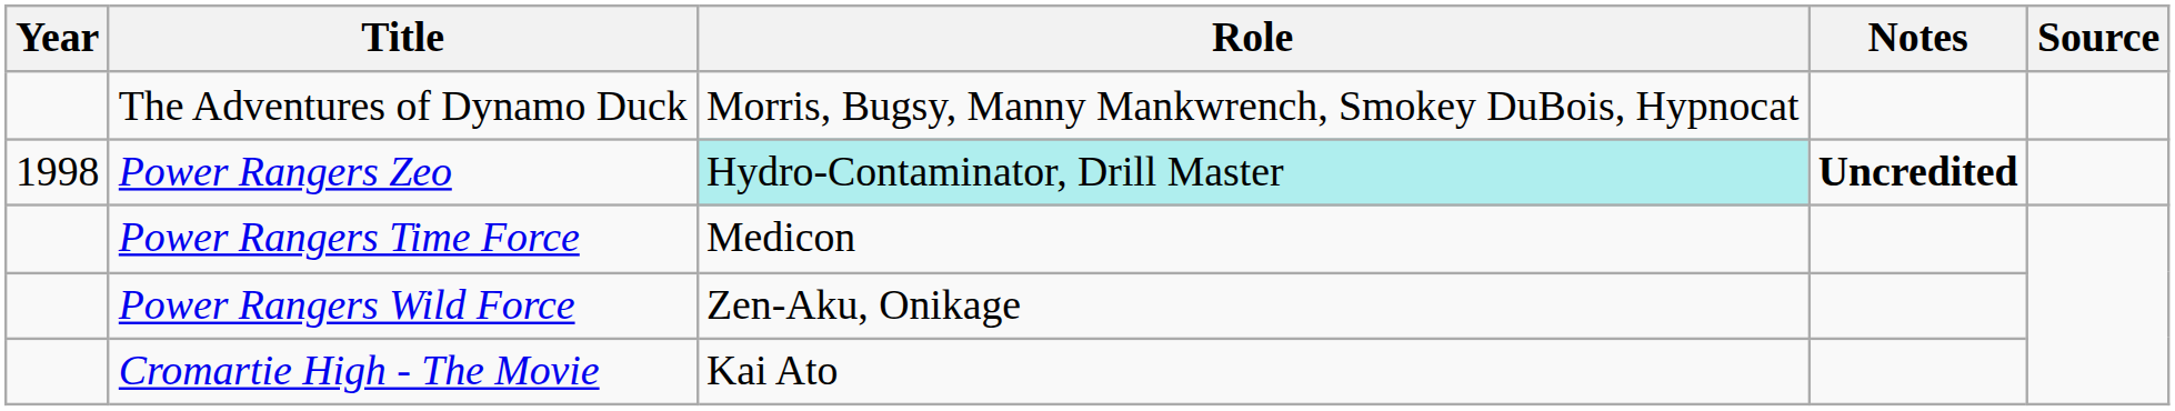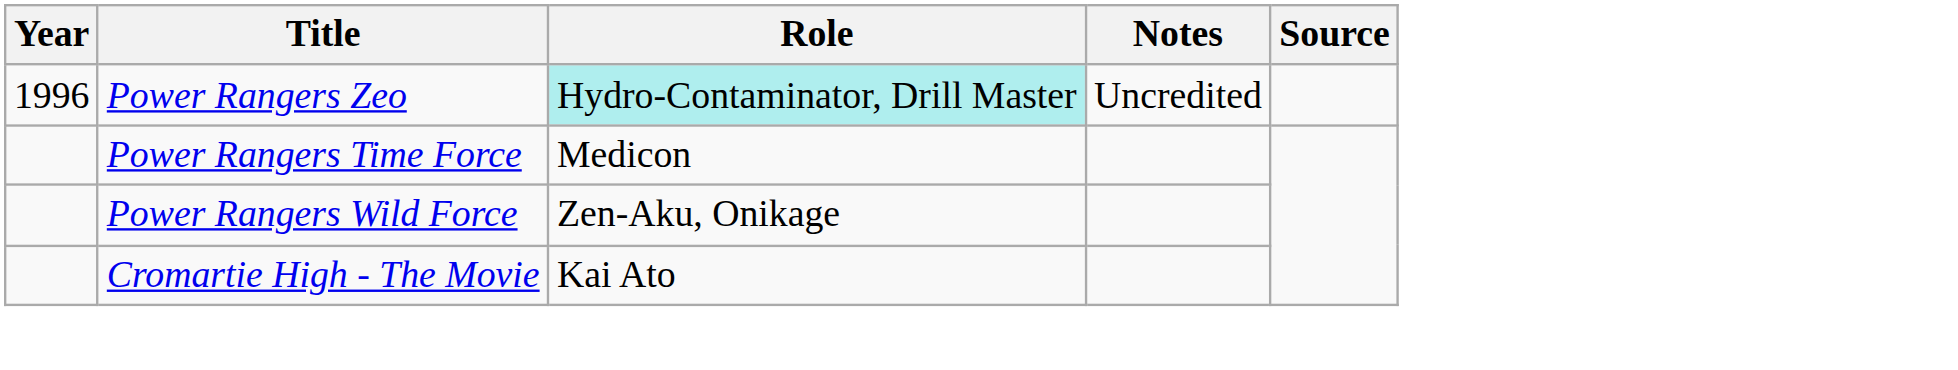- row: The Adventures of Dynamo Duck | Morris, Bugsy, Manny Mankwrench, Smokey DuBois, Hypnocat
Power Rangers Zeo | Year: 1998 -> 1996
Power Rangers Zeo | Notes: bold -> normal
